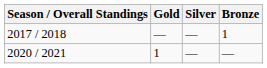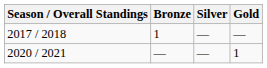columns swapped: Gold <-> Bronze
